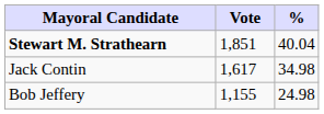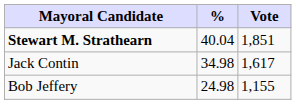columns swapped: Vote <-> %
